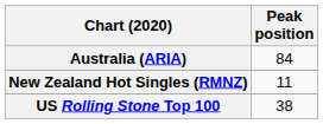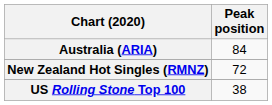New Zealand Hot Singles (RMNZ) | Peak position: 11 -> 72
